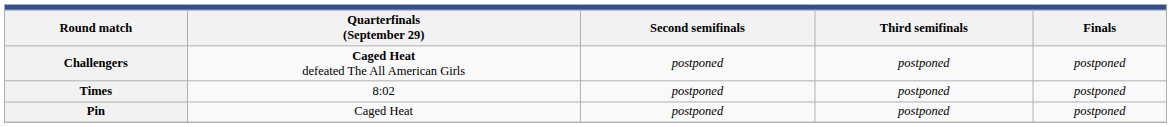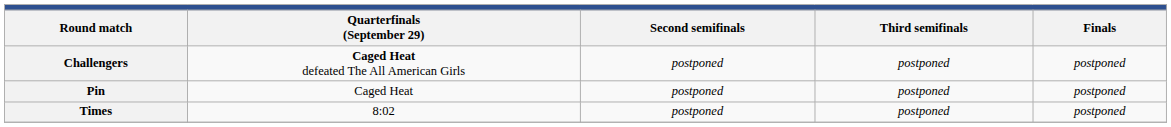rows swapped: Pin <-> Times
